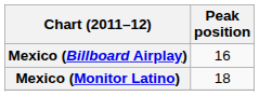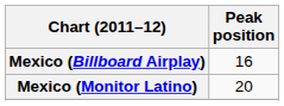Mexico (Monitor Latino) | Peak position: 18 -> 20
